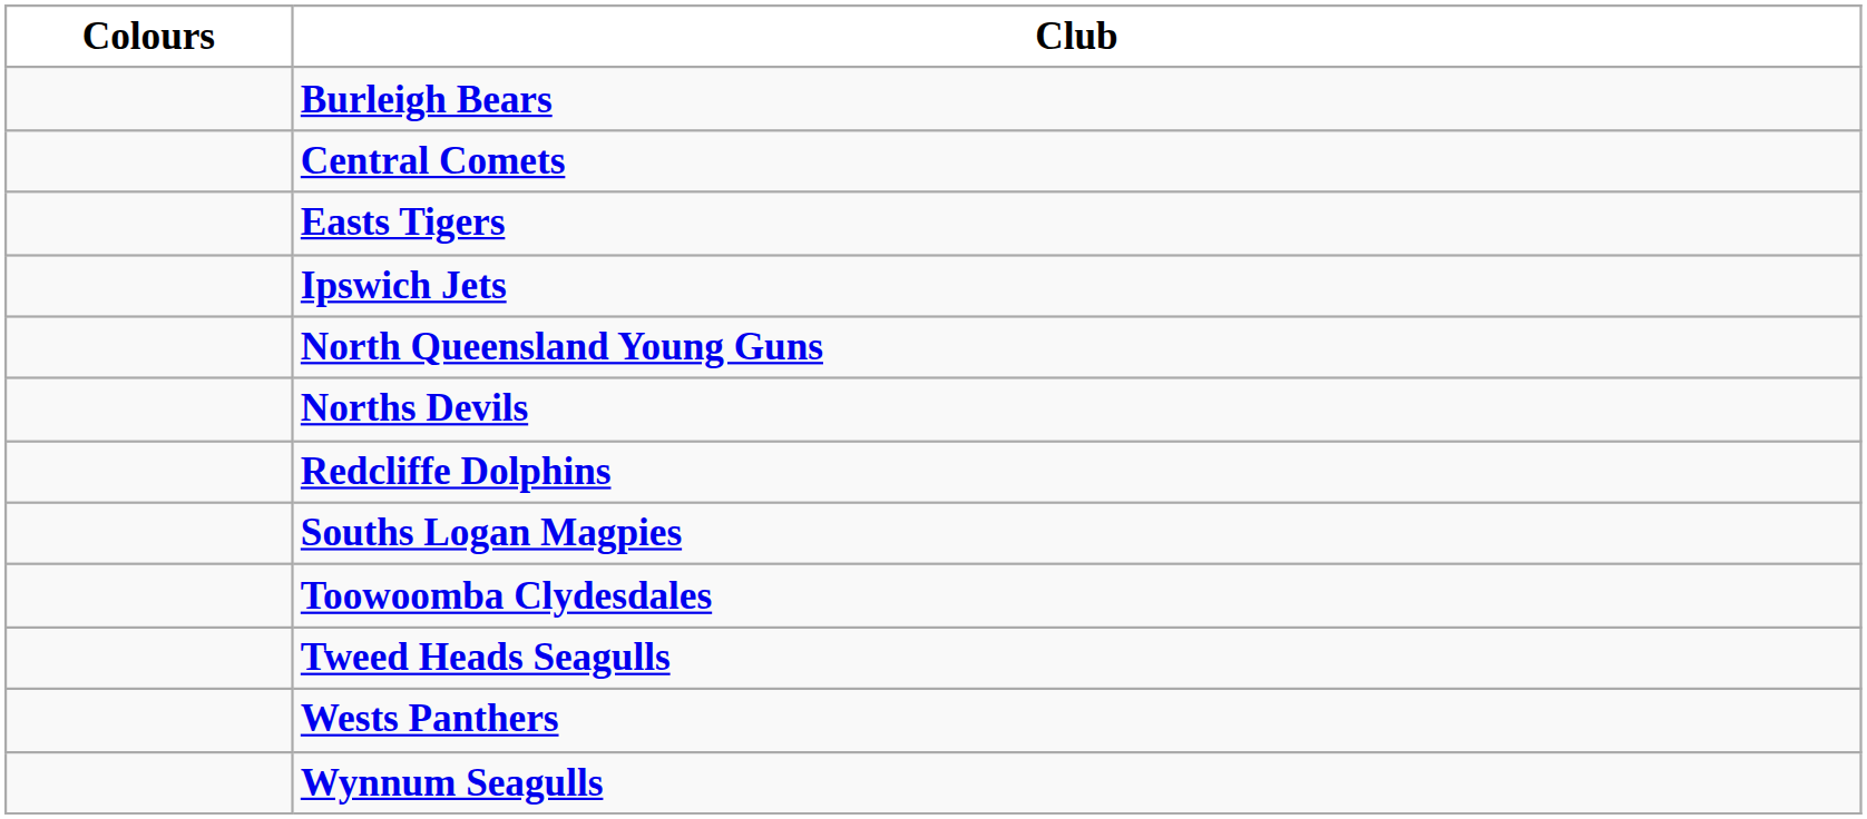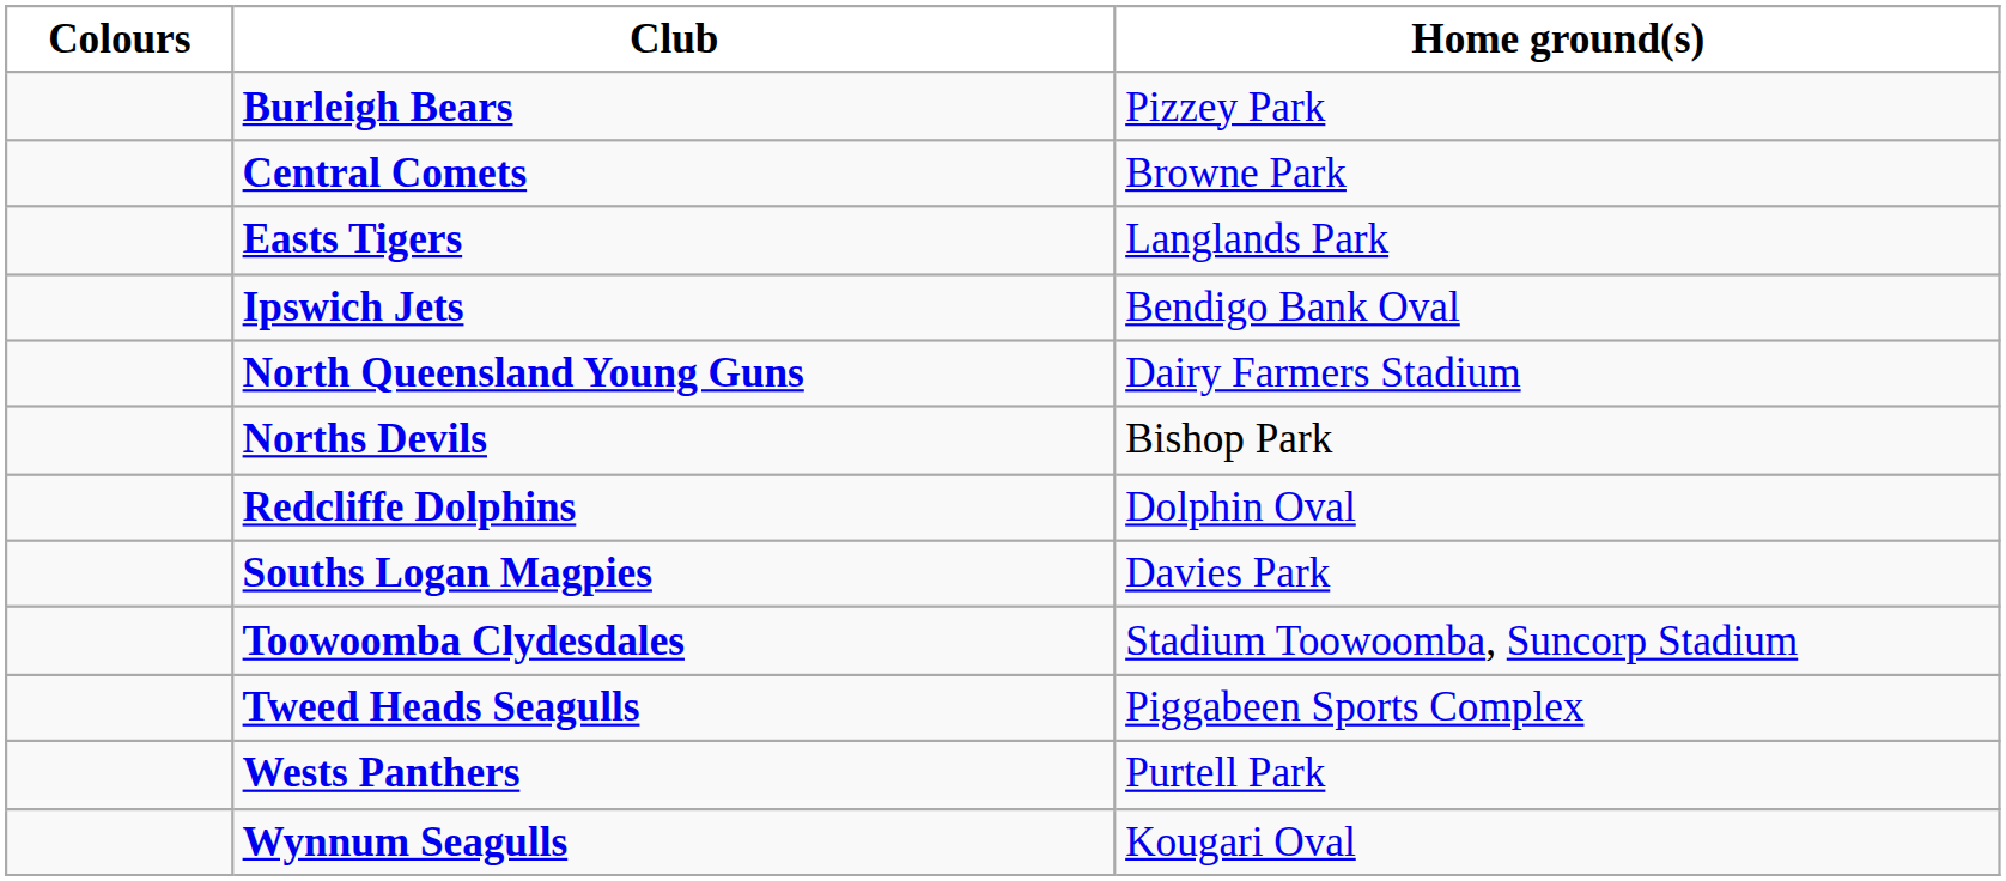+ column: Home ground(s) | Pizzey Park | Browne Park | Langlands Park | Bendigo Bank Oval | Dairy Farmers Stadium | Bishop Park | Dolphin Oval | Davies Park | Stadium Toowoomba, Suncorp Stadium | Piggabeen Sports Complex | Purtell Park | Kougari Oval
